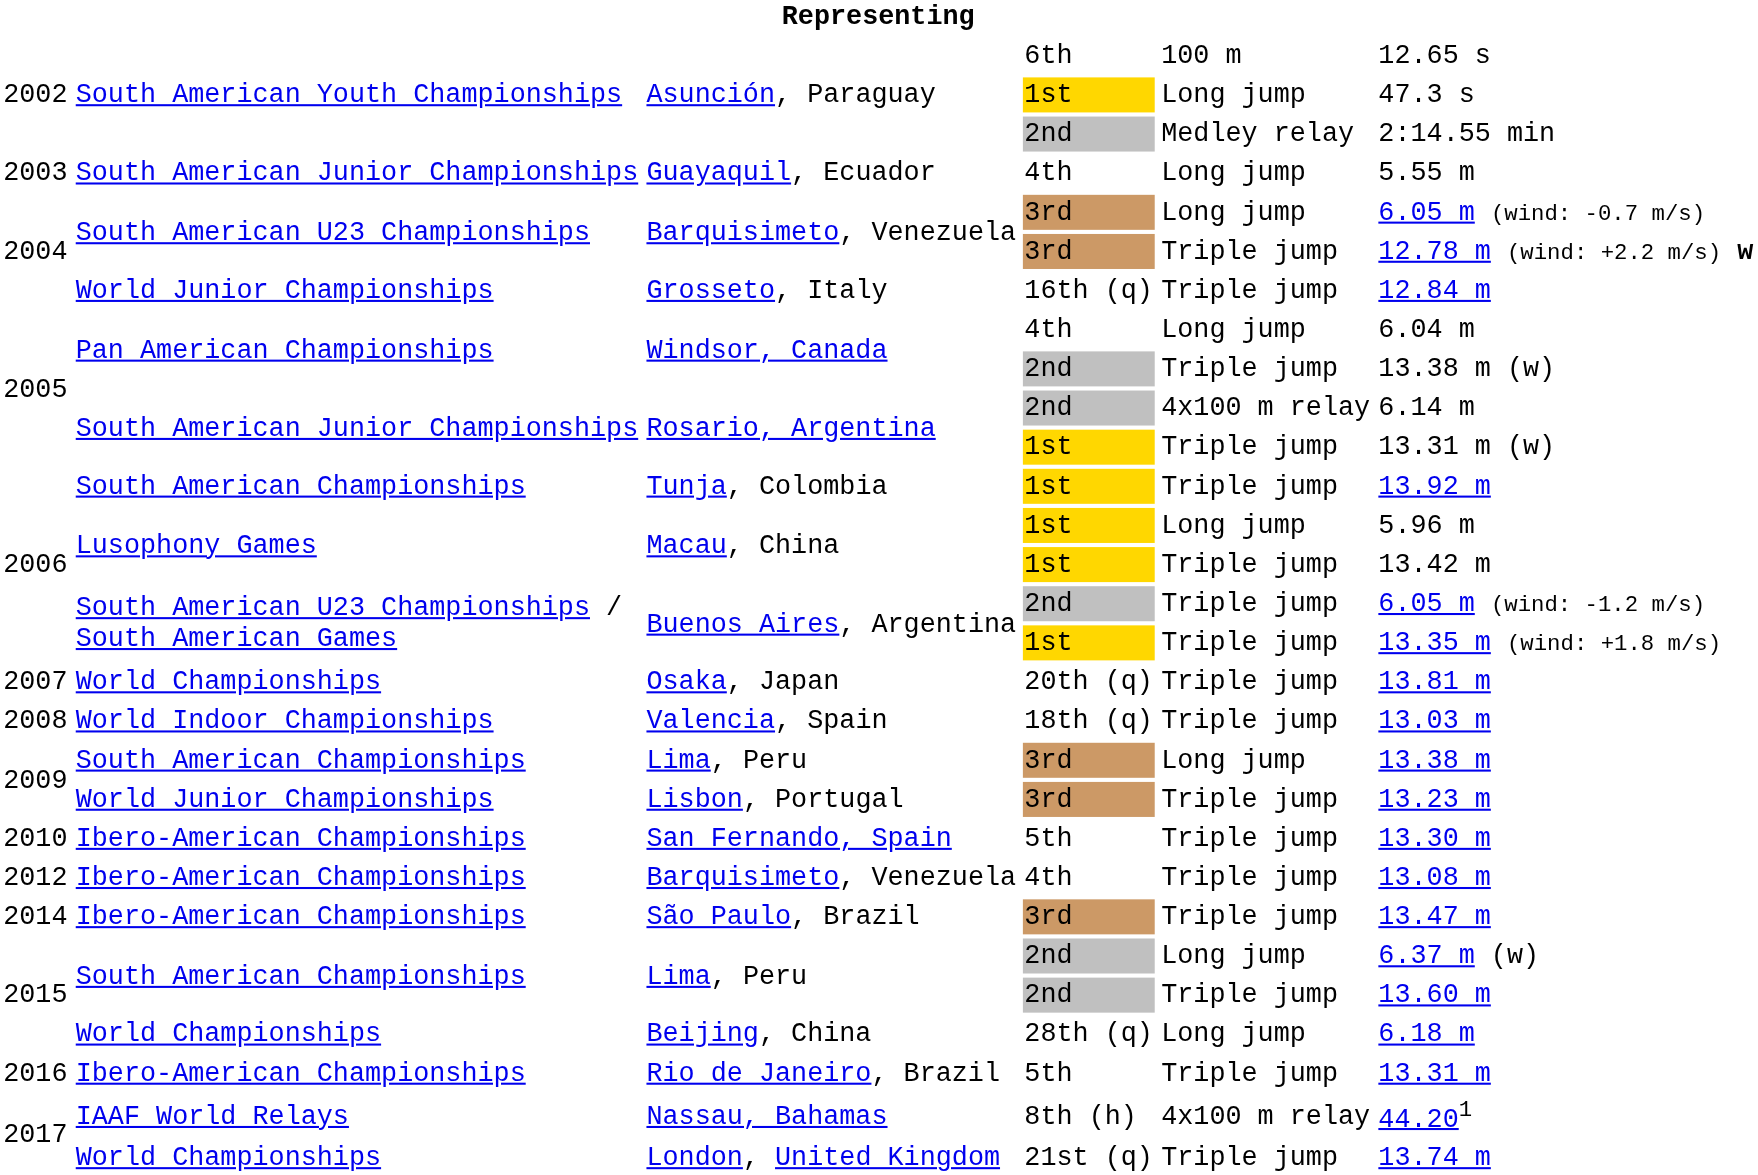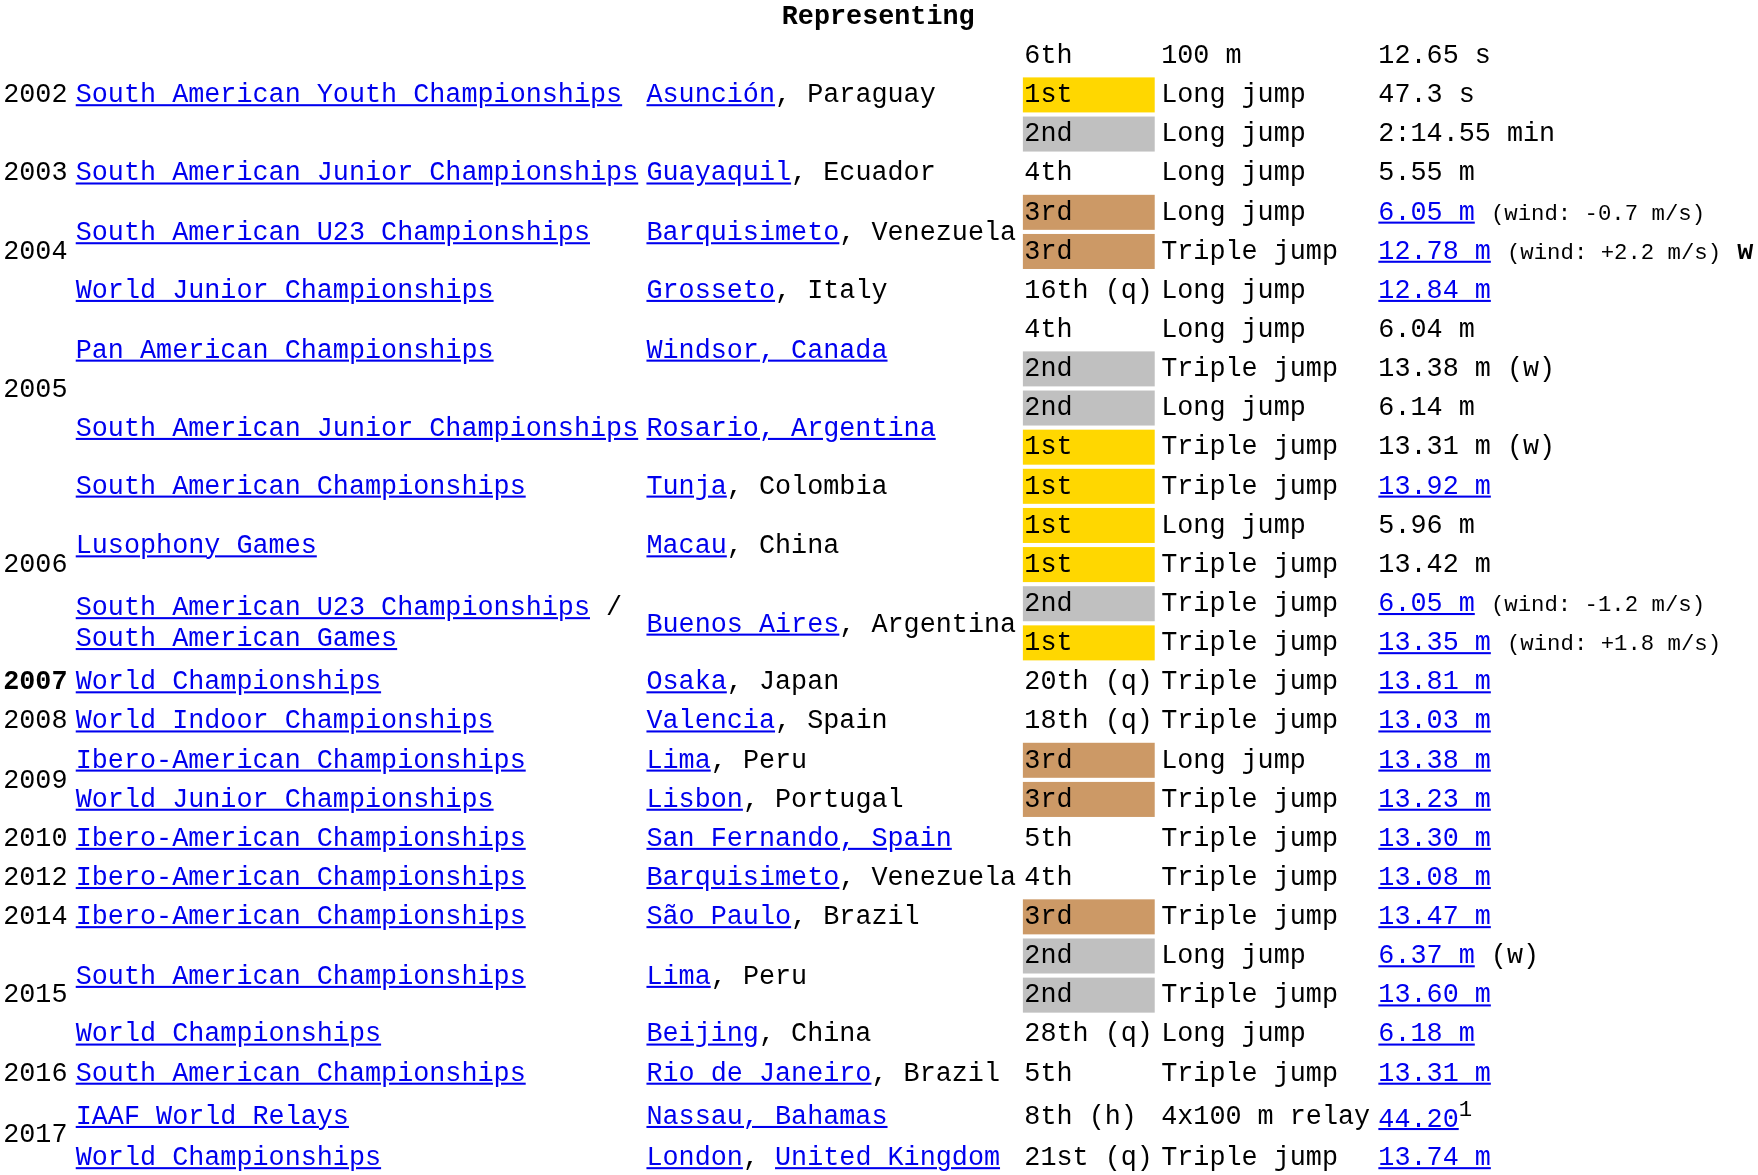Asunción, Paraguay / 2nd | column 5: Medley relay -> Long jump
Grosseto, Italy | column 5: Triple jump -> Long jump
Rosario, Argentina / 2nd | column 5: 4x100 m relay -> Long jump
Osaka, Japan | column 1: normal -> bold
Lima, Peru / 3rd | column 2: South American Championships -> Ibero-American Championships
Rio de Janeiro, Brazil | column 2: Ibero-American Championships -> South American Championships
